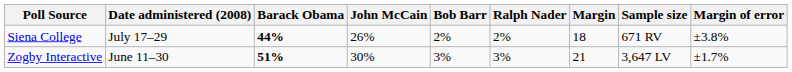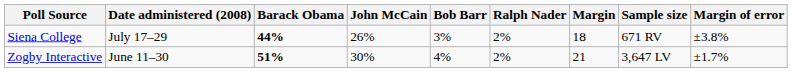Siena College | Bob Barr: 2% -> 3%
Zogby Interactive | Bob Barr: 3% -> 4%
Zogby Interactive | Ralph Nader: 3% -> 2%
